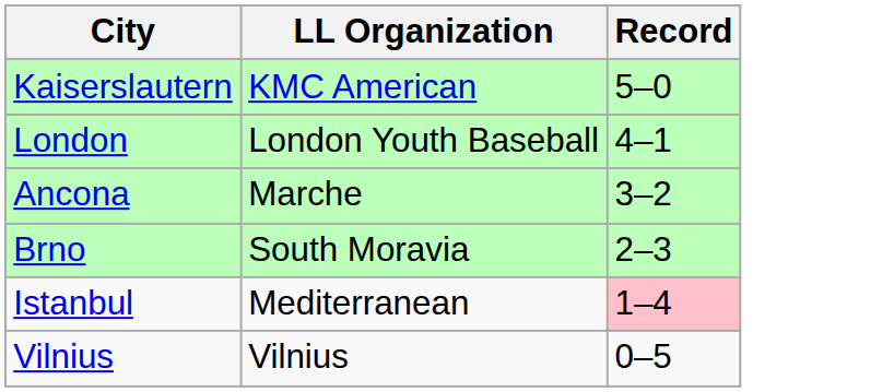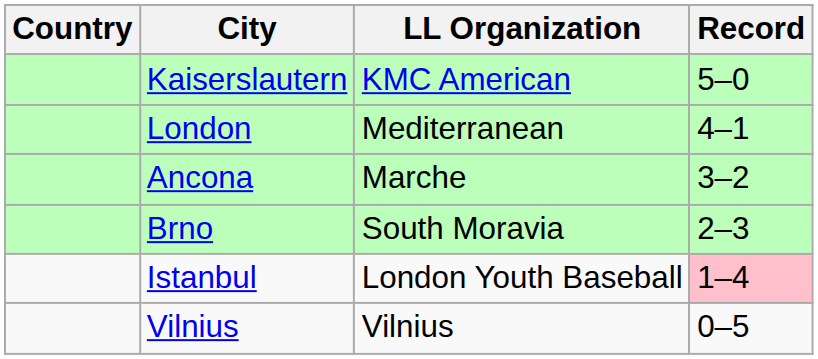+ column: Country
London | LL Organization: London Youth Baseball -> Mediterranean
Istanbul | LL Organization: Mediterranean -> London Youth Baseball
